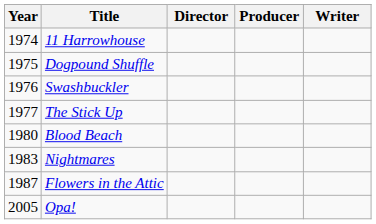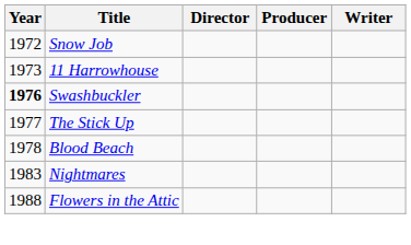+ row: 1972 | Snow Job
11 Harrowhouse | Year: 1974 -> 1973
- row: 1975 | Dogpound Shuffle
Swashbuckler | Year: normal -> bold
Blood Beach | Year: 1980 -> 1978
Flowers in the Attic | Year: 1987 -> 1988
- row: 2005 | Opa!
